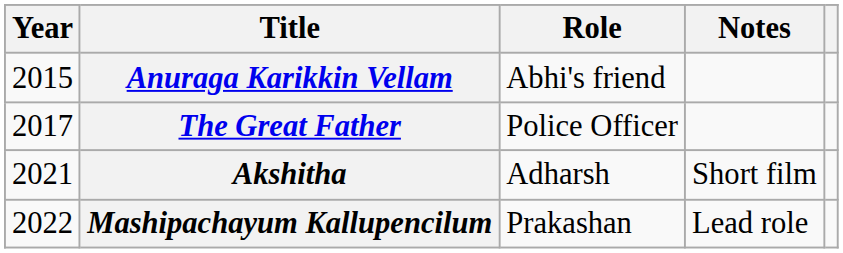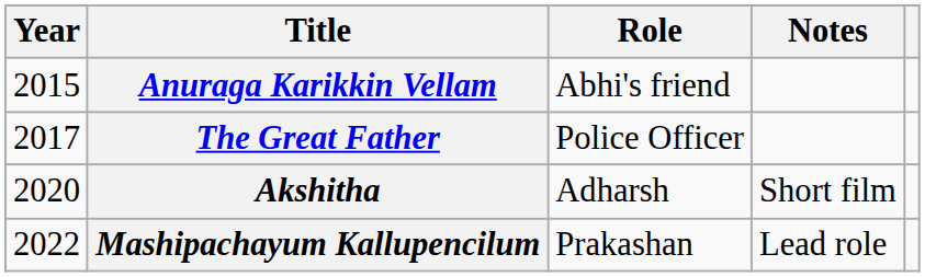Akshitha | Year: 2021 -> 2020
